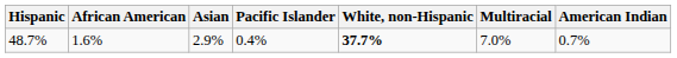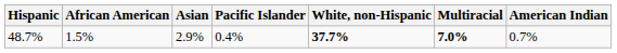48.7% | African American: 1.6% -> 1.5%
48.7% | Multiracial: normal -> bold
